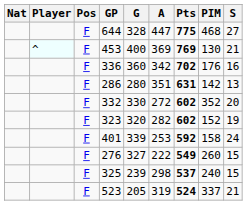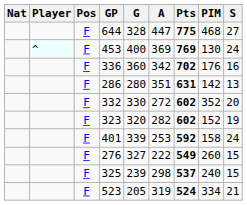453 | S: 21 -> 24
523 | PIM: 337 -> 334
